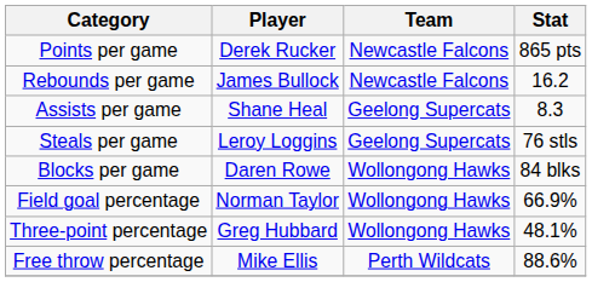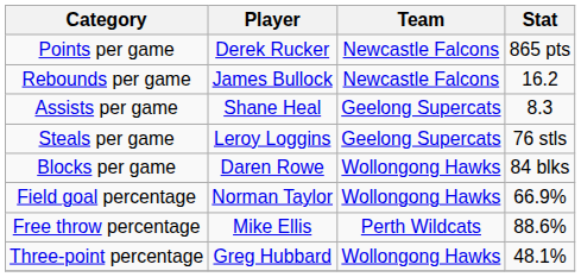rows swapped: Three-point percentage <-> Free throw percentage
